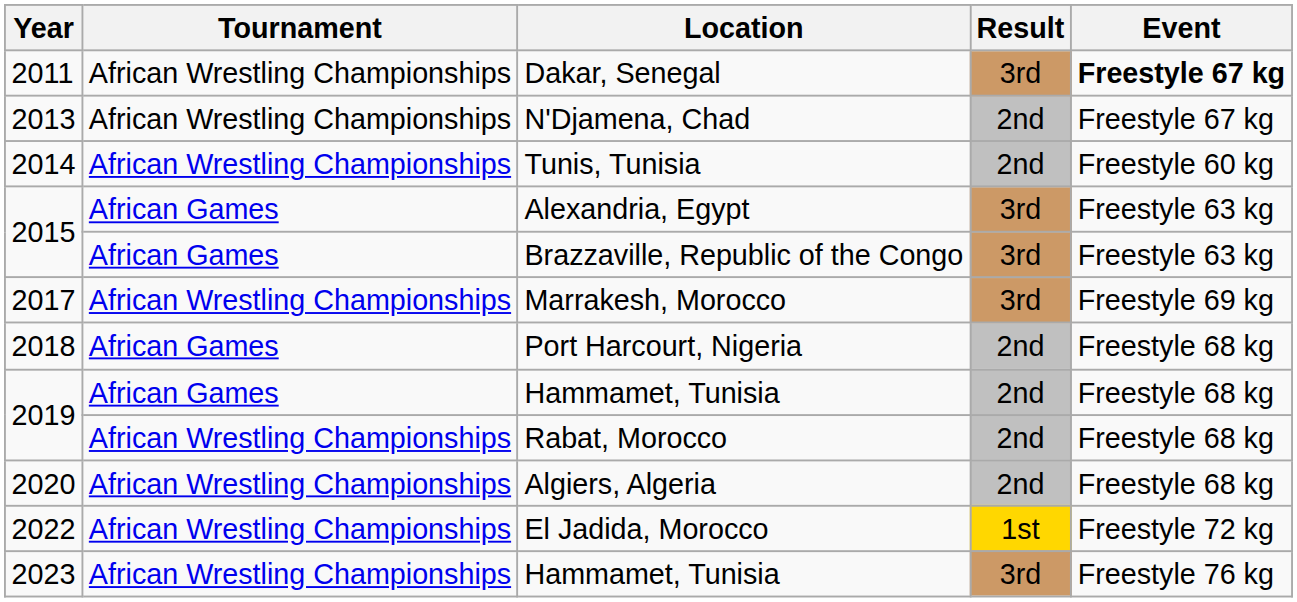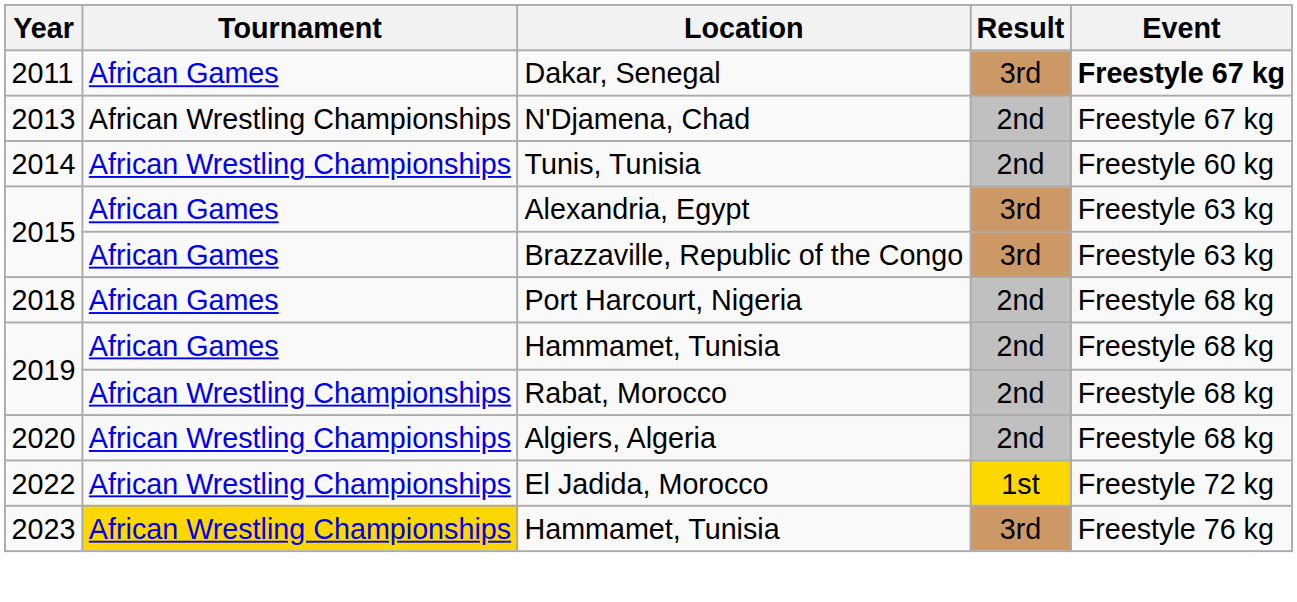Dakar, Senegal | Tournament: African Wrestling Championships -> African Games
- row: 2017 | African Wrestling Championships | Marrakesh, Morocco | 3rd | Freestyle 69 kg
2023 / Hammamet, Tunisia | Tournament: no background -> gold background
